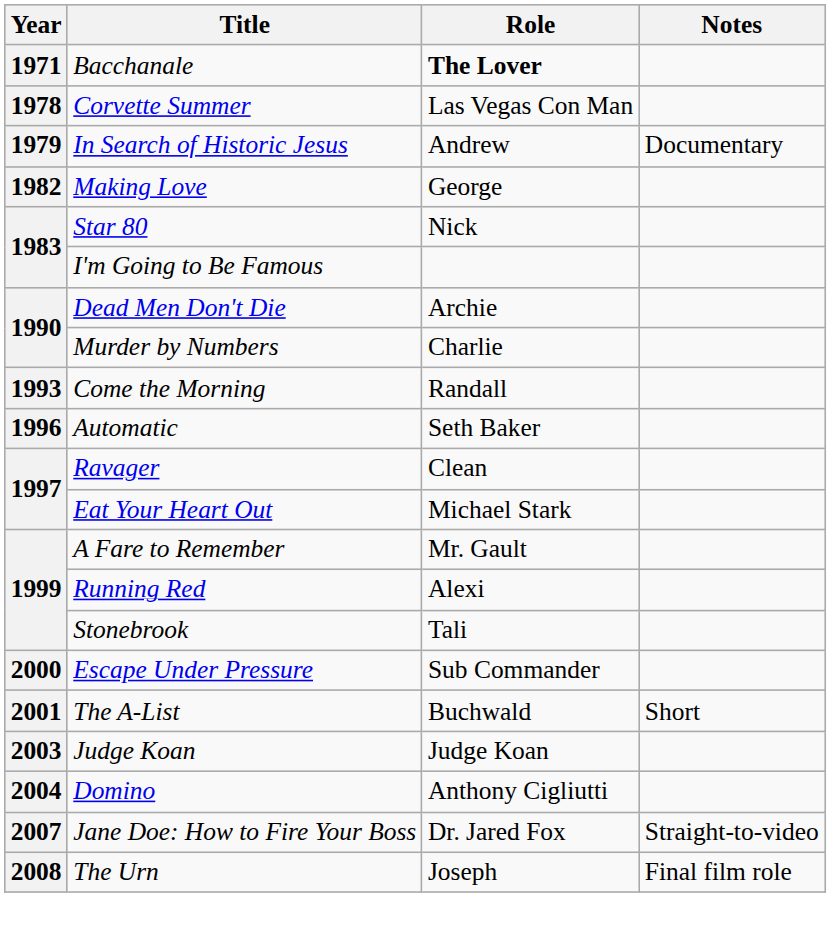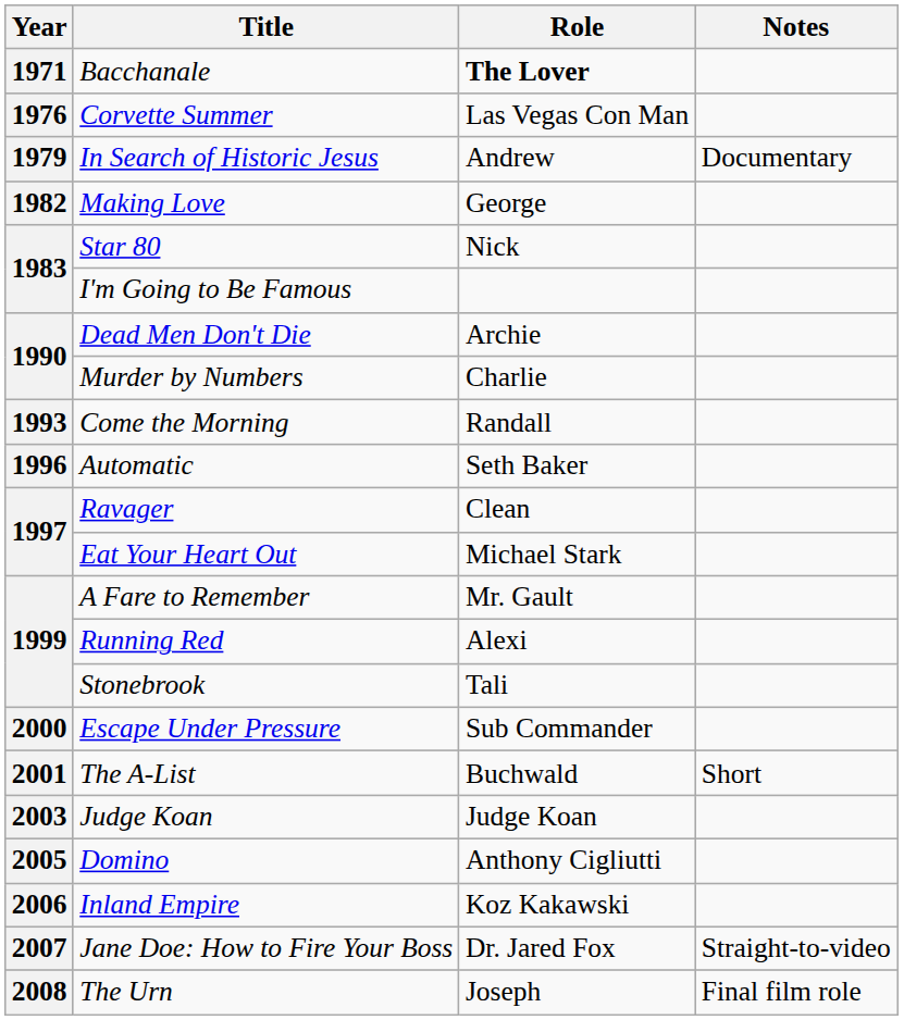Corvette Summer | Year: 1978 -> 1976
Domino | Year: 2004 -> 2005
+ row: 2006 | Inland Empire | Koz Kakawski
